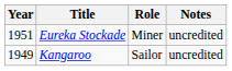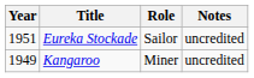Eureka Stockade | Role: Miner -> Sailor
Kangaroo | Role: Sailor -> Miner
